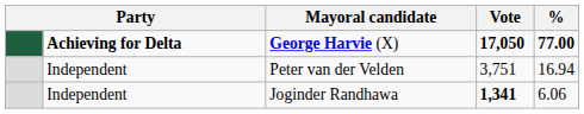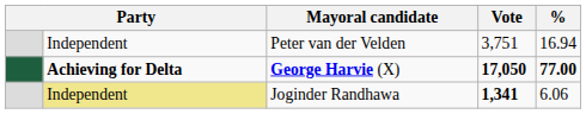rows swapped: George Harvie (X) <-> Peter van der Velden
Joginder Randhawa | column 2: no background -> khaki background
